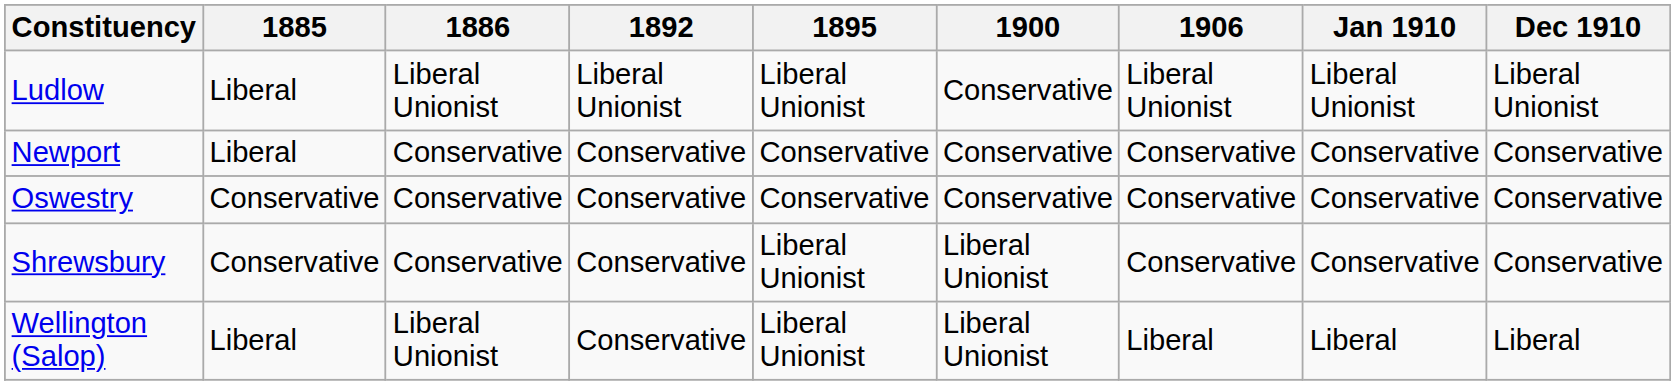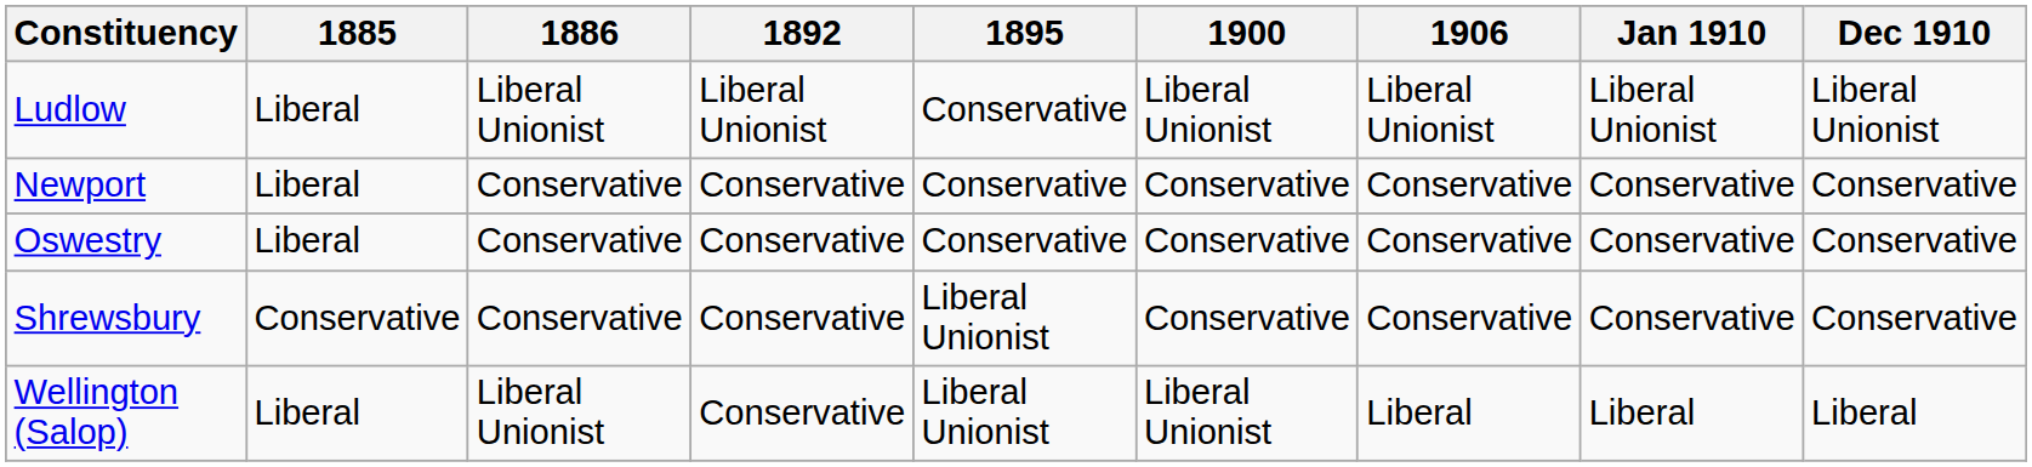Ludlow | 1895: Liberal Unionist -> Conservative
Ludlow | 1900: Conservative -> Liberal Unionist
Oswestry | 1885: Conservative -> Liberal
Shrewsbury | 1900: Liberal Unionist -> Conservative
